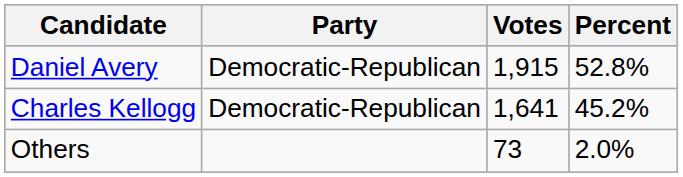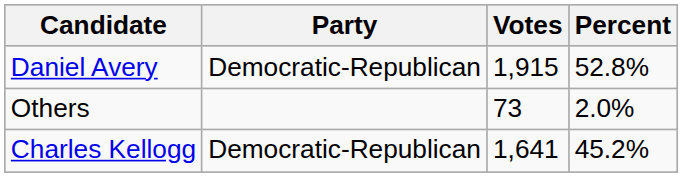rows swapped: Charles Kellogg <-> Others
